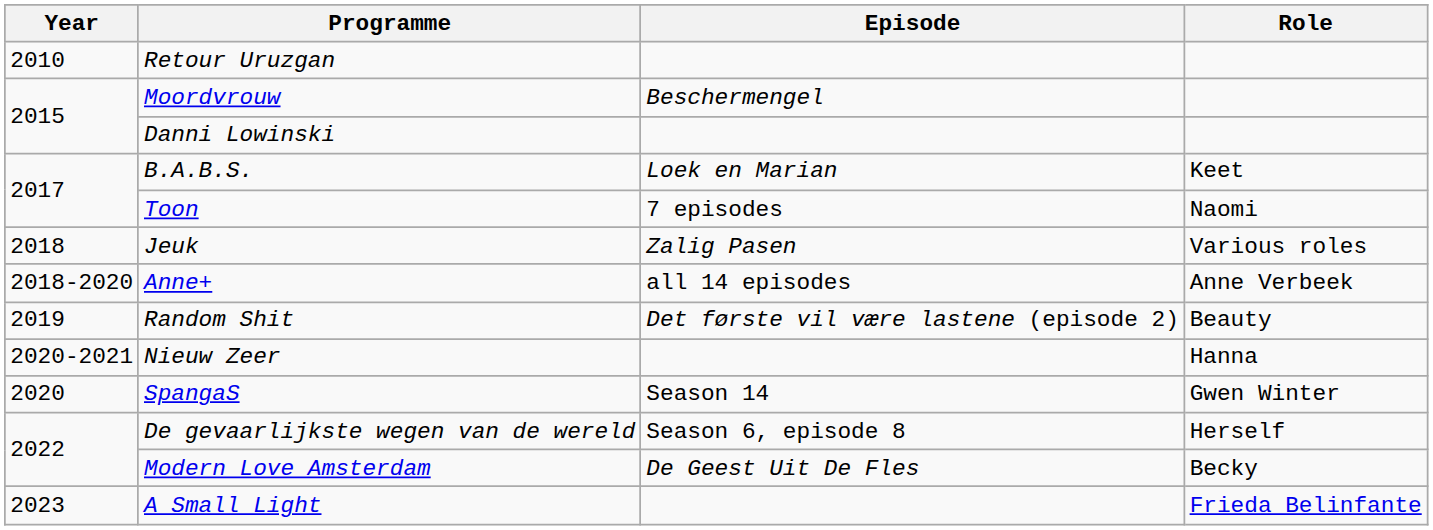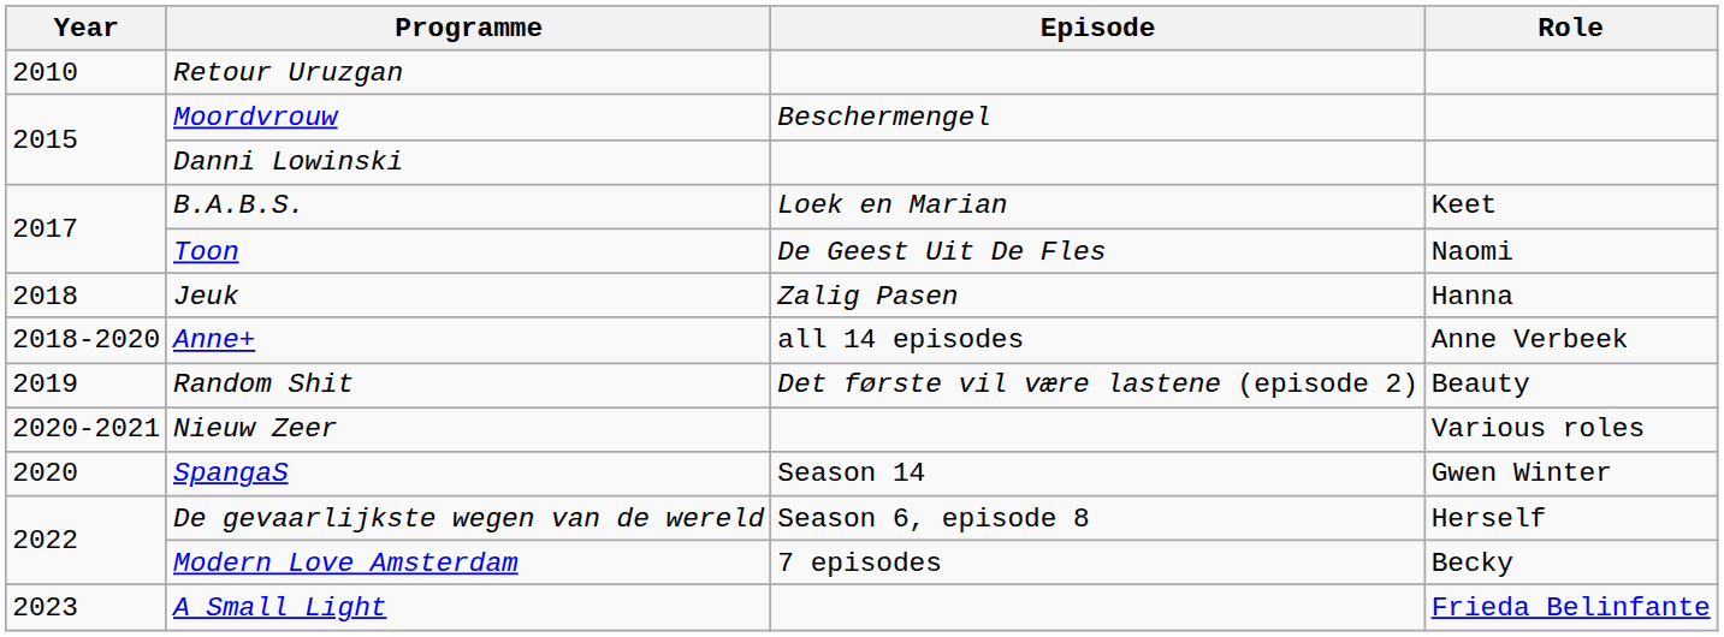Toon | Episode: 7 episodes -> De Geest Uit De Fles
Jeuk | Role: Various roles -> Hanna
Nieuw Zeer | Role: Hanna -> Various roles
Modern Love Amsterdam | Episode: De Geest Uit De Fles -> 7 episodes
